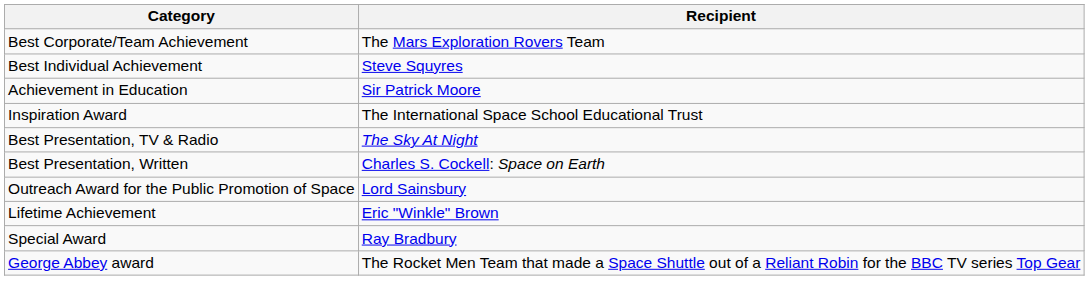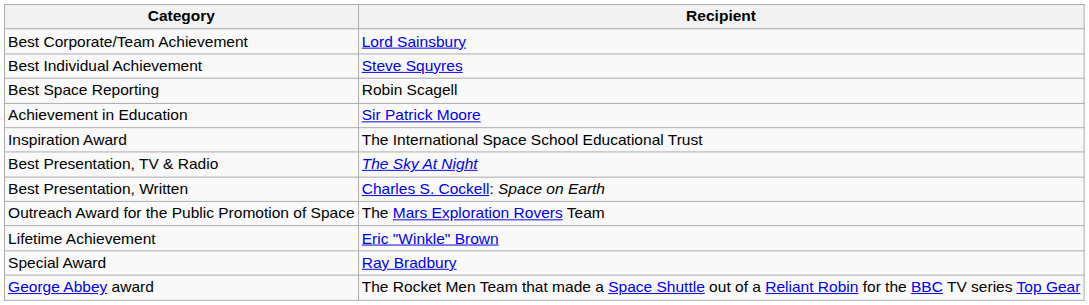Best Corporate/Team Achievement | Recipient: The Mars Exploration Rovers Team -> Lord Sainsbury
+ row: Best Space Reporting | Robin Scagell
Outreach Award for the Public Promotion of Space | Recipient: Lord Sainsbury -> The Mars Exploration Rovers Team
